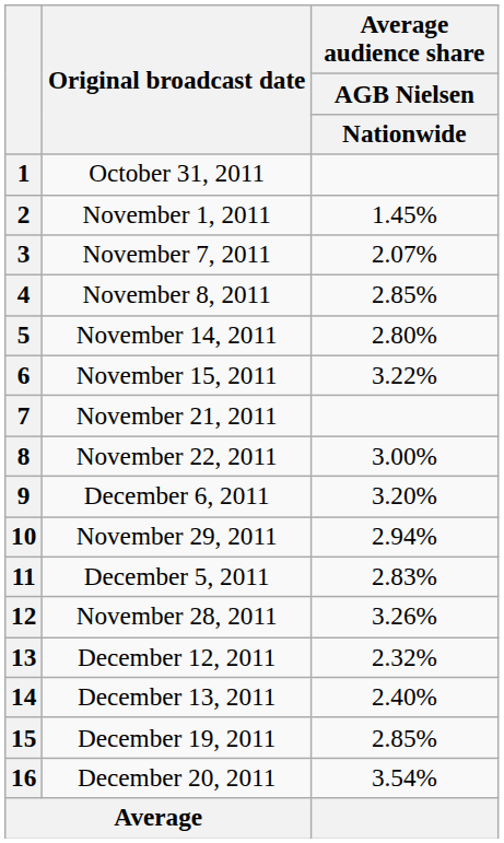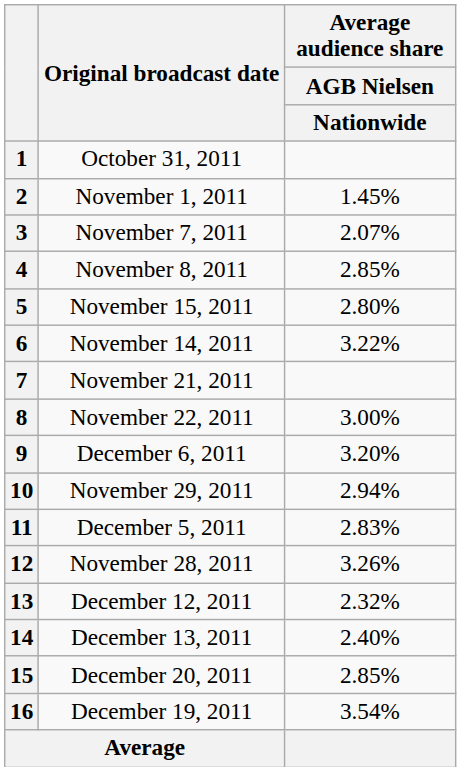5 | Original broadcast date: November 14, 2011 -> November 15, 2011
6 | Original broadcast date: November 15, 2011 -> November 14, 2011
15 | Original broadcast date: December 19, 2011 -> December 20, 2011
16 | Original broadcast date: December 20, 2011 -> December 19, 2011
